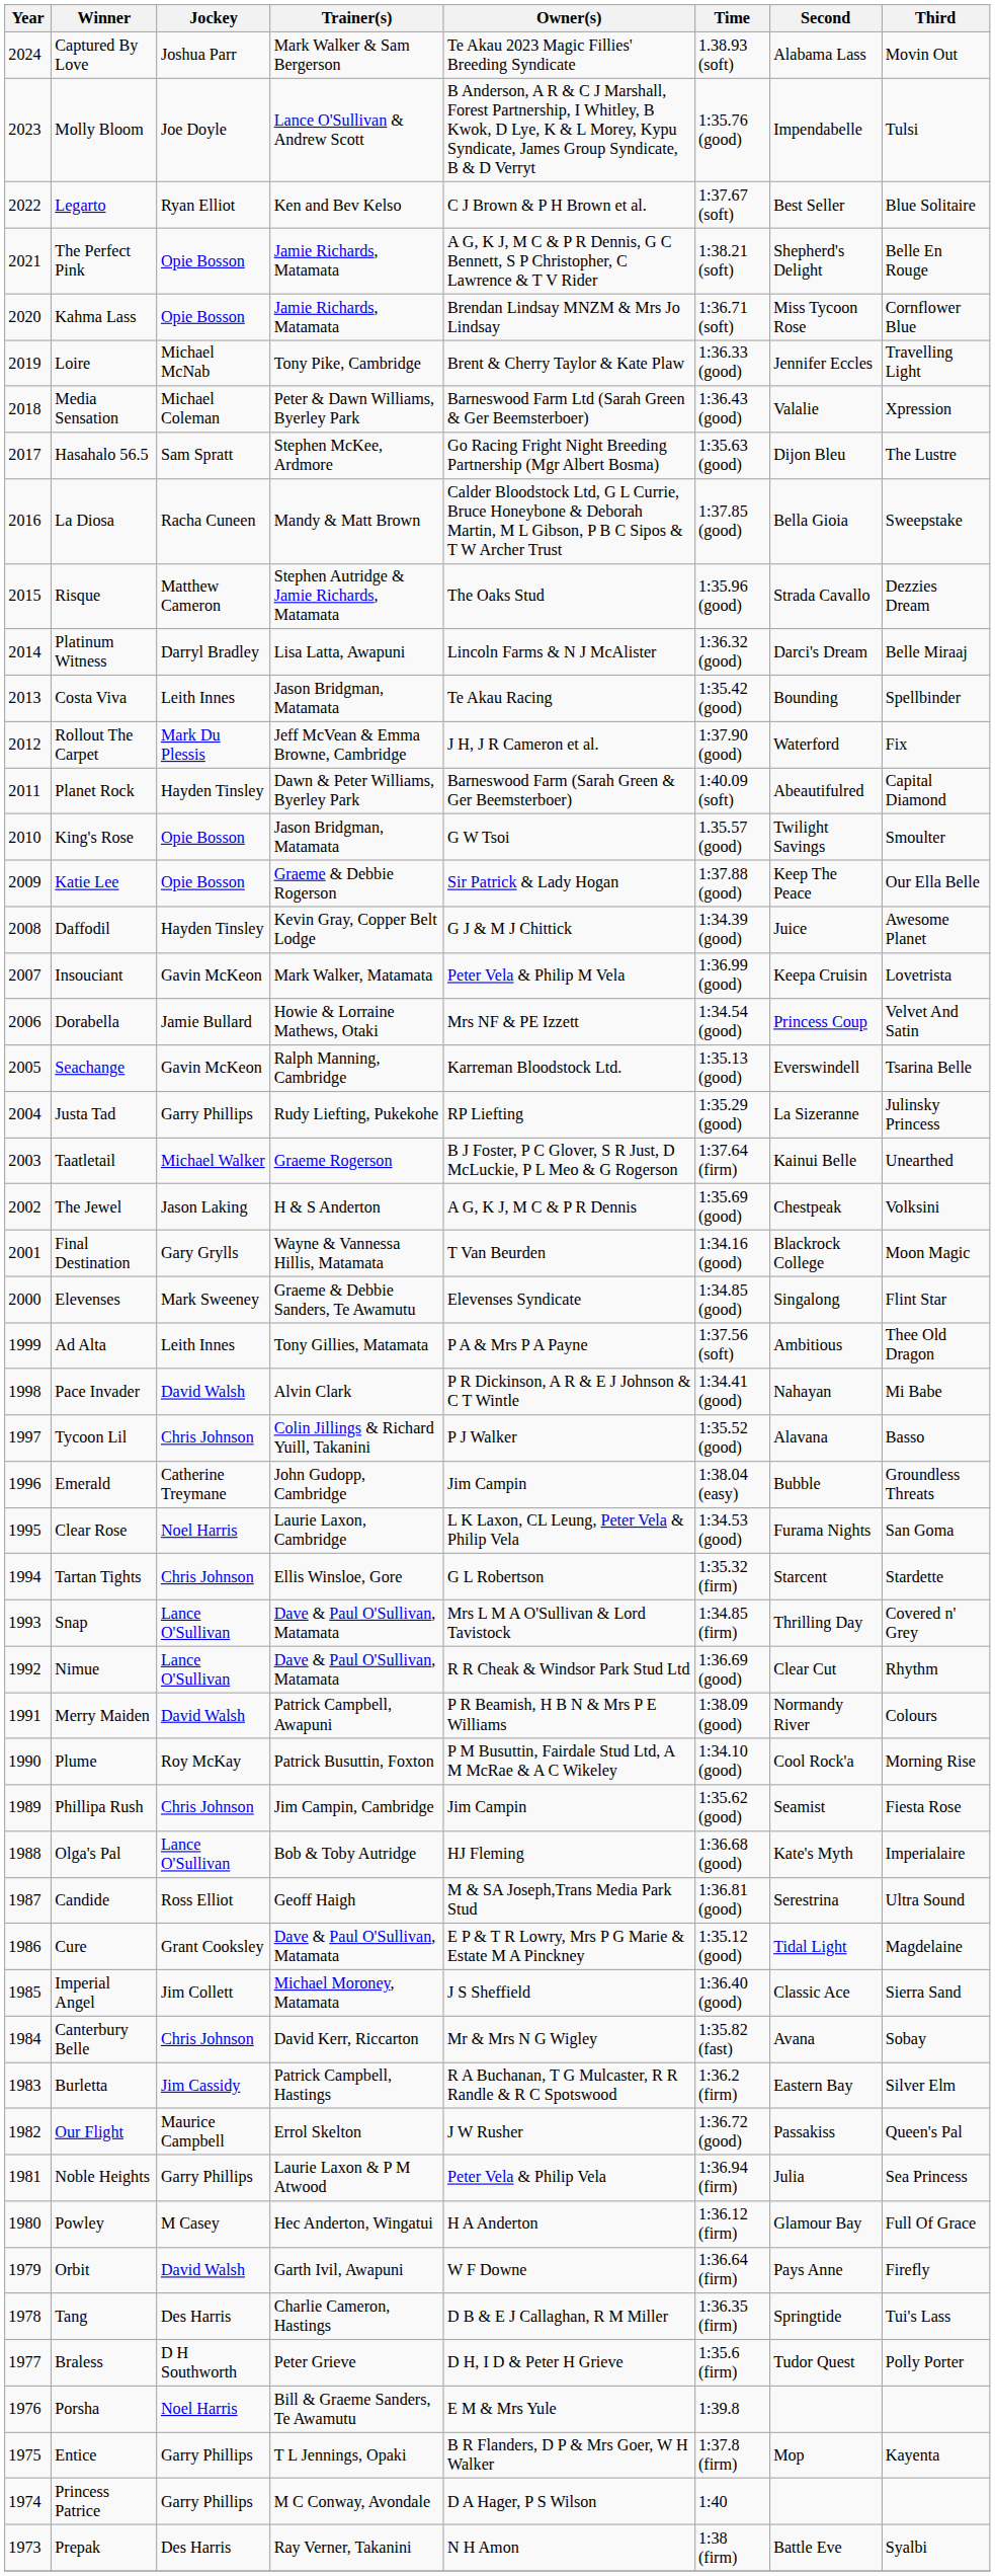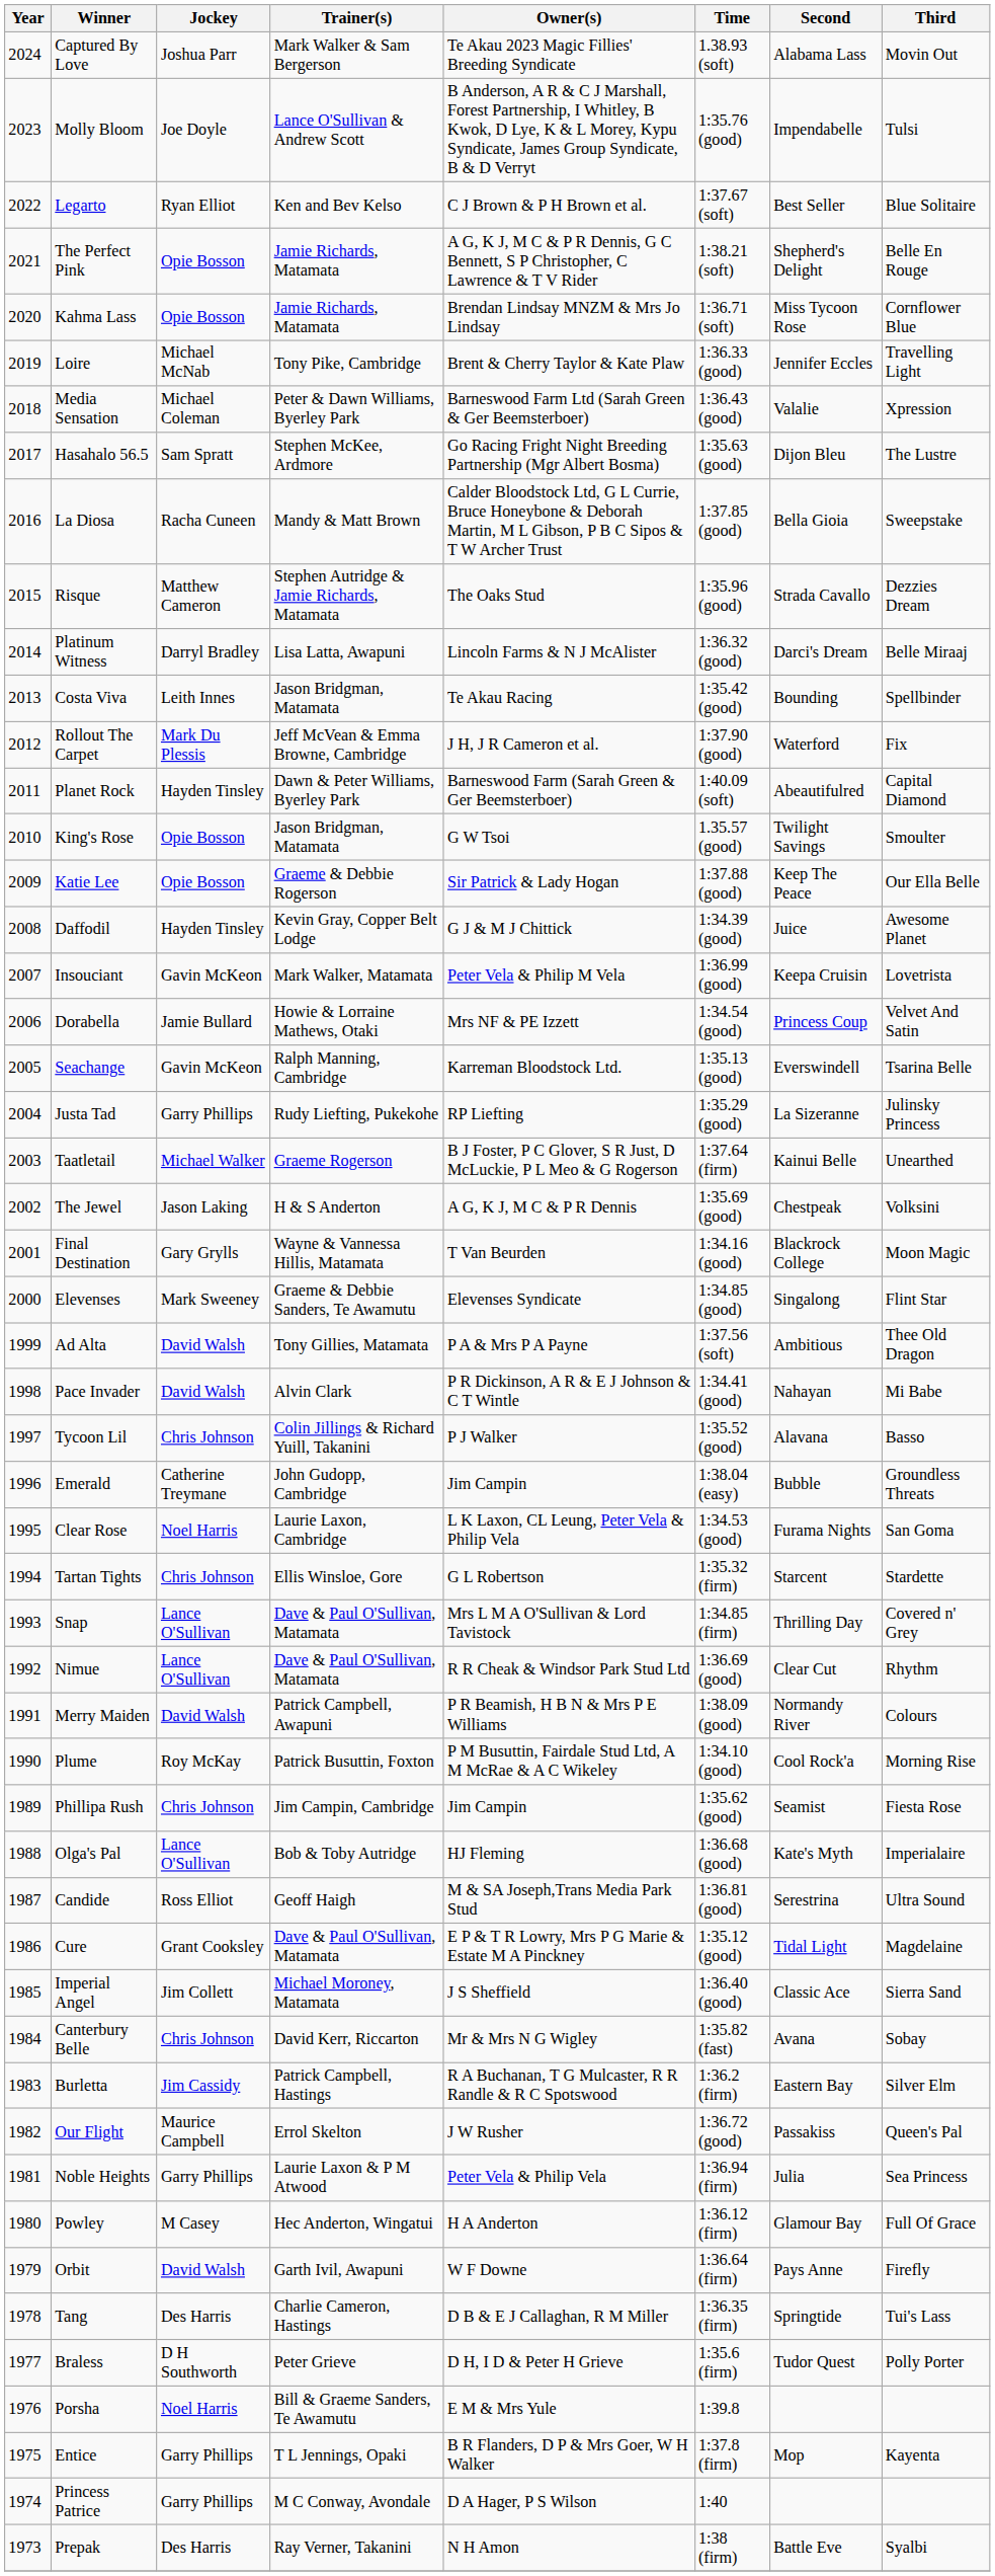Ad Alta | Jockey: Leith Innes -> David Walsh
